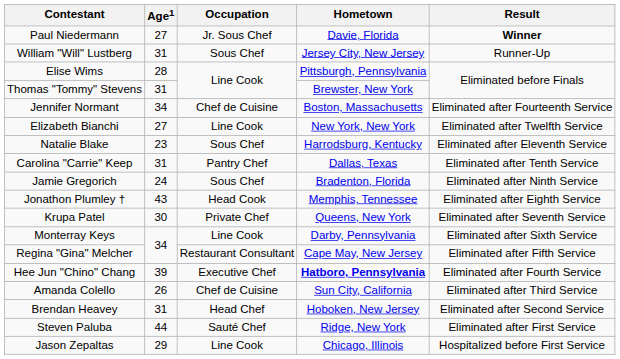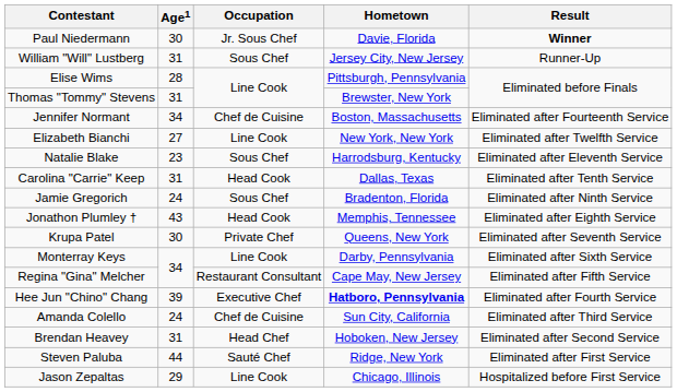Paul Niedermann | Age1: 27 -> 30
Carolina "Carrie" Keep | Occupation: Pantry Chef -> Head Cook
Amanda Colello | Age1: 26 -> 24
